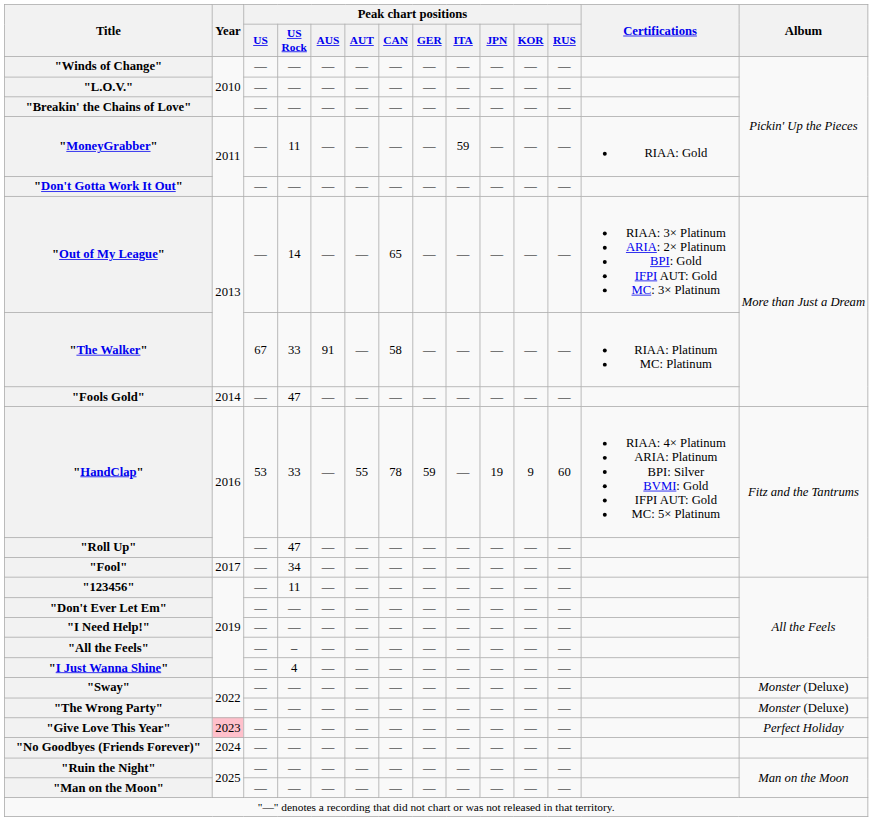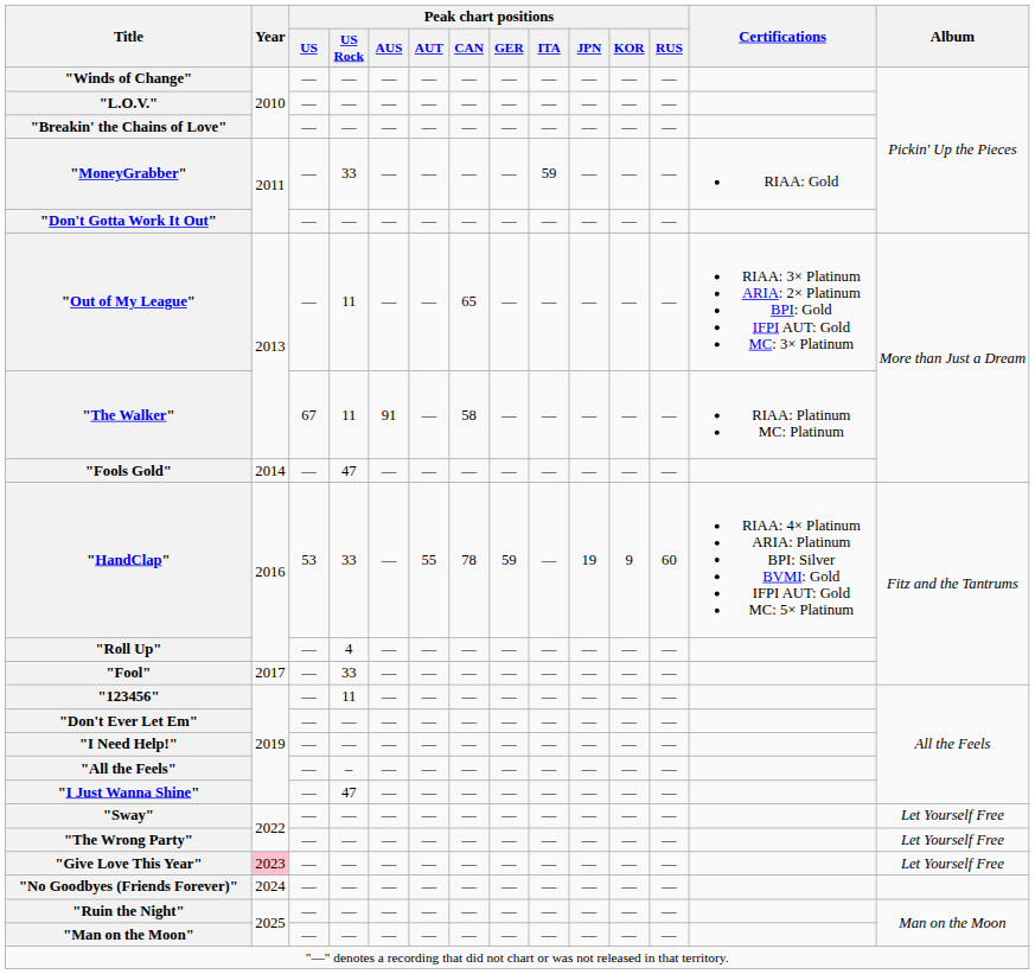"MoneyGrabber" | Peak chart positions / US Rock: 11 -> 33
"Out of My League" | Peak chart positions / US Rock: 14 -> 11
"The Walker" | Peak chart positions / US Rock: 33 -> 11
"Roll Up" | Peak chart positions / US Rock: 47 -> 4
"Fool" | Peak chart positions / US Rock: 34 -> 33
"I Just Wanna Shine" | Peak chart positions / US Rock: 4 -> 47
"Sway" | Album: Monster (Deluxe) -> Let Yourself Free
"The Wrong Party" | Album: Monster (Deluxe) -> Let Yourself Free
"Give Love This Year" | Album: Perfect Holiday -> Let Yourself Free
